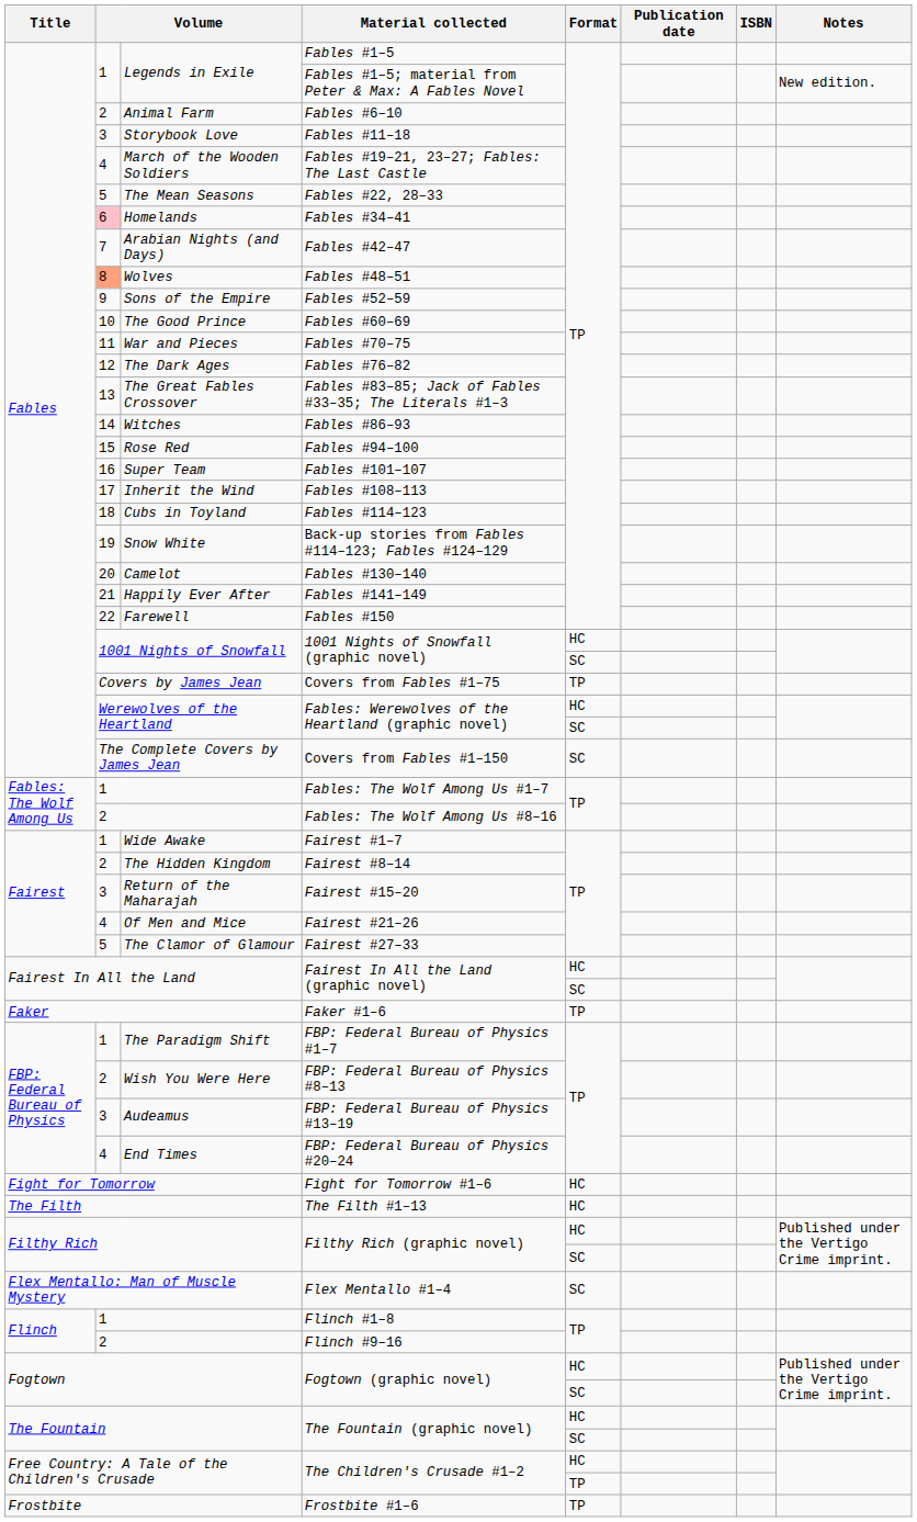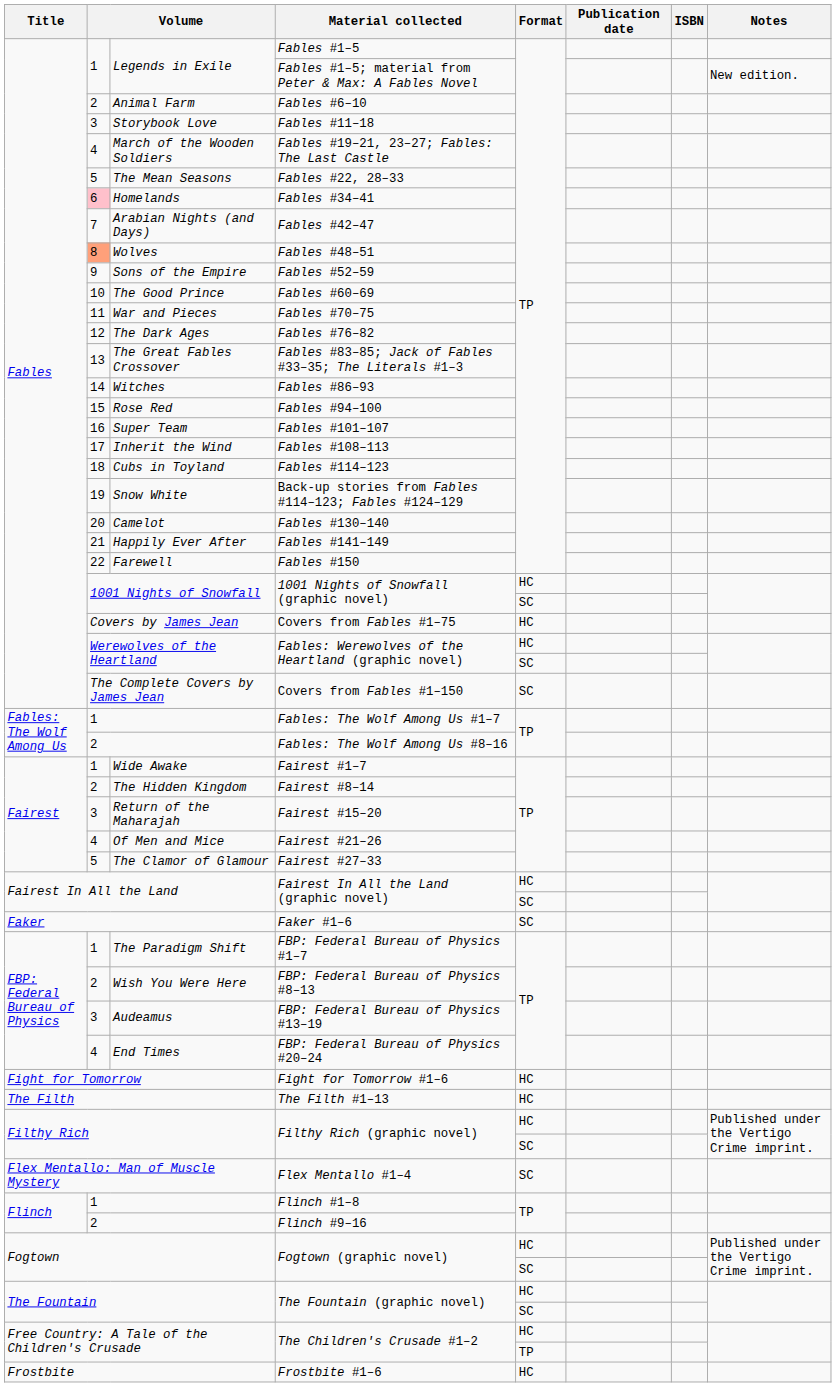Covers from Fables #1–75 | Format: TP -> HC
Faker #1–6 | Format: TP -> SC
Frostbite #1–6 | Format: TP -> HC
